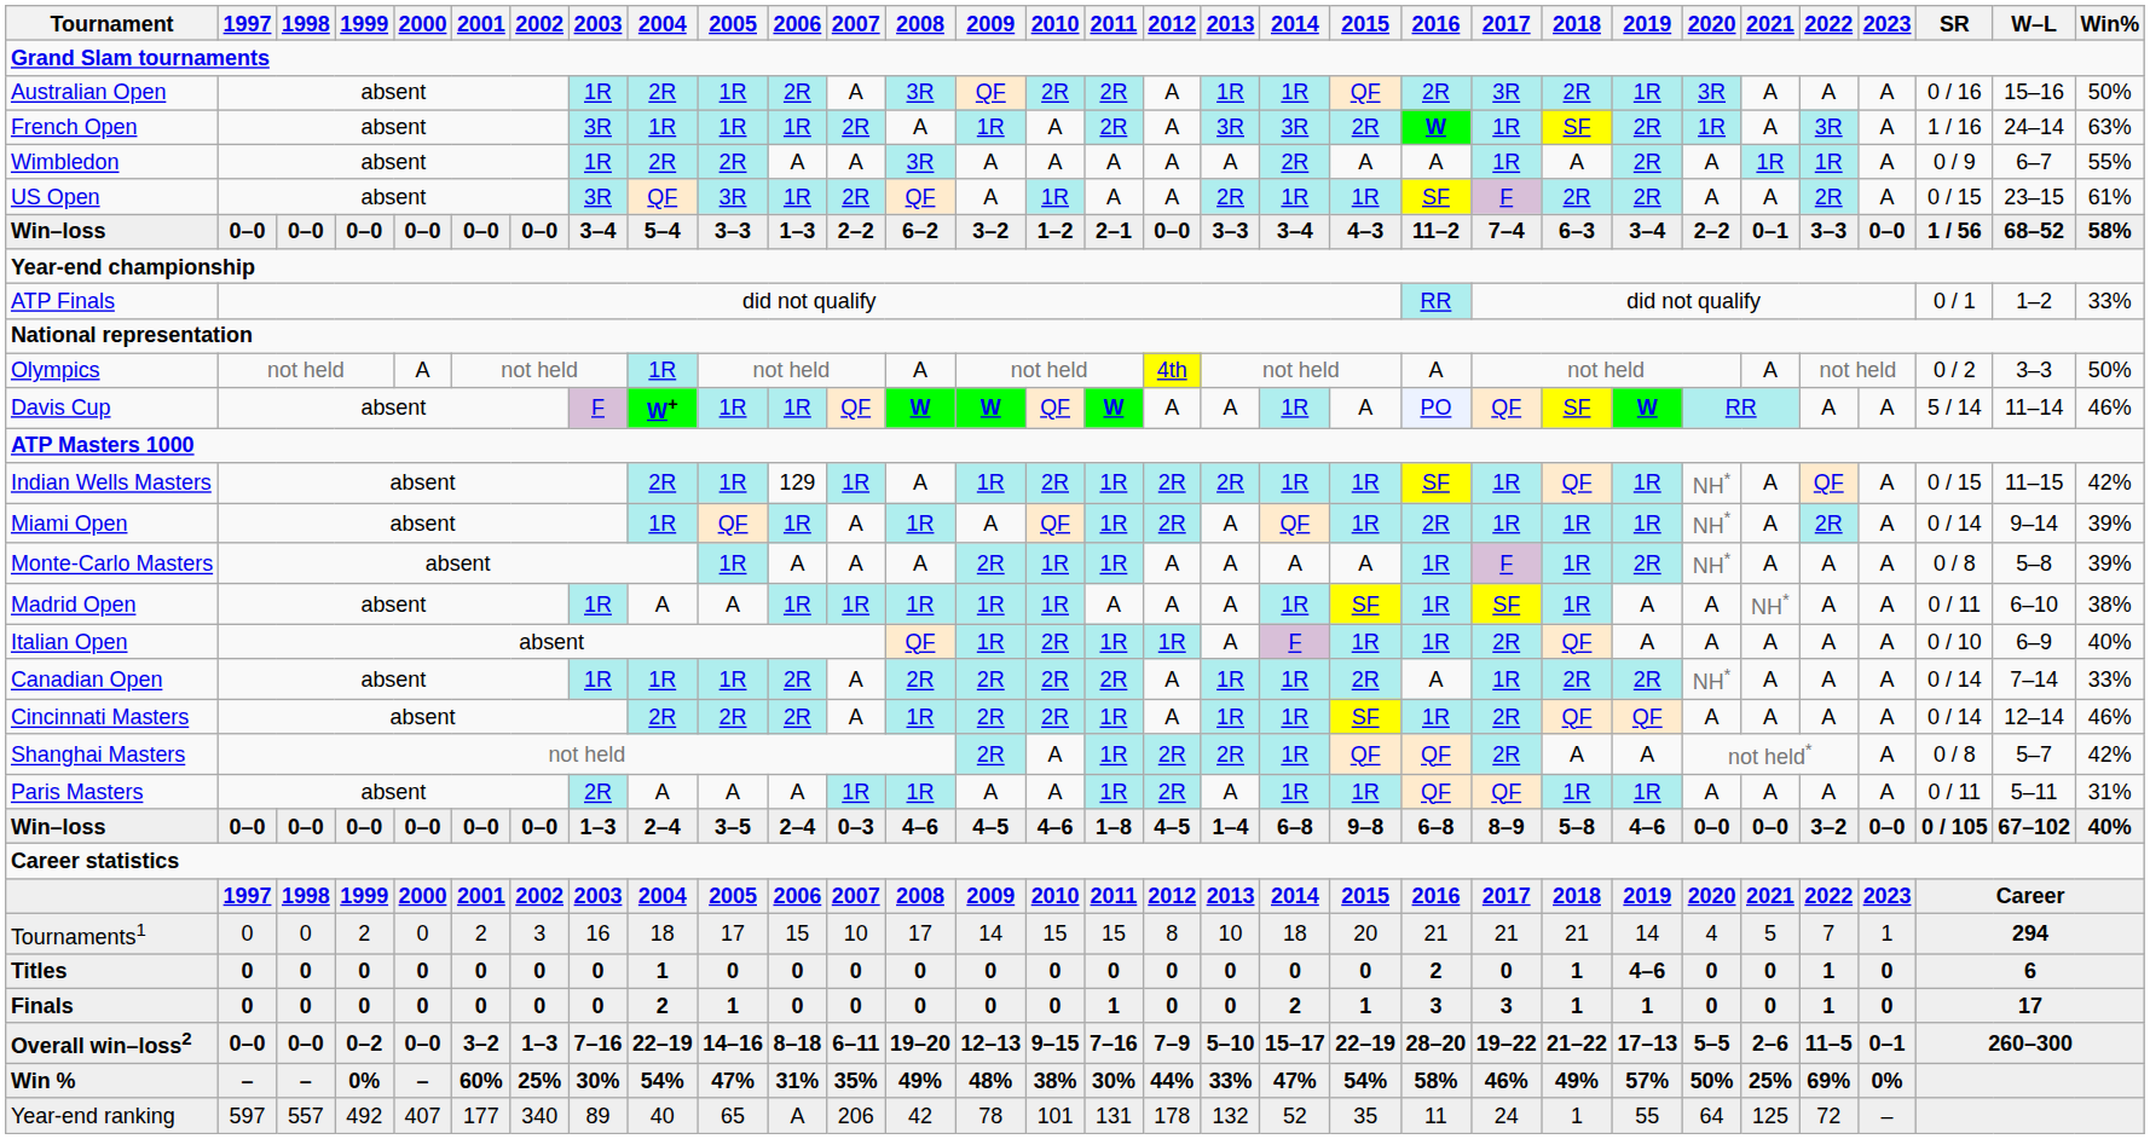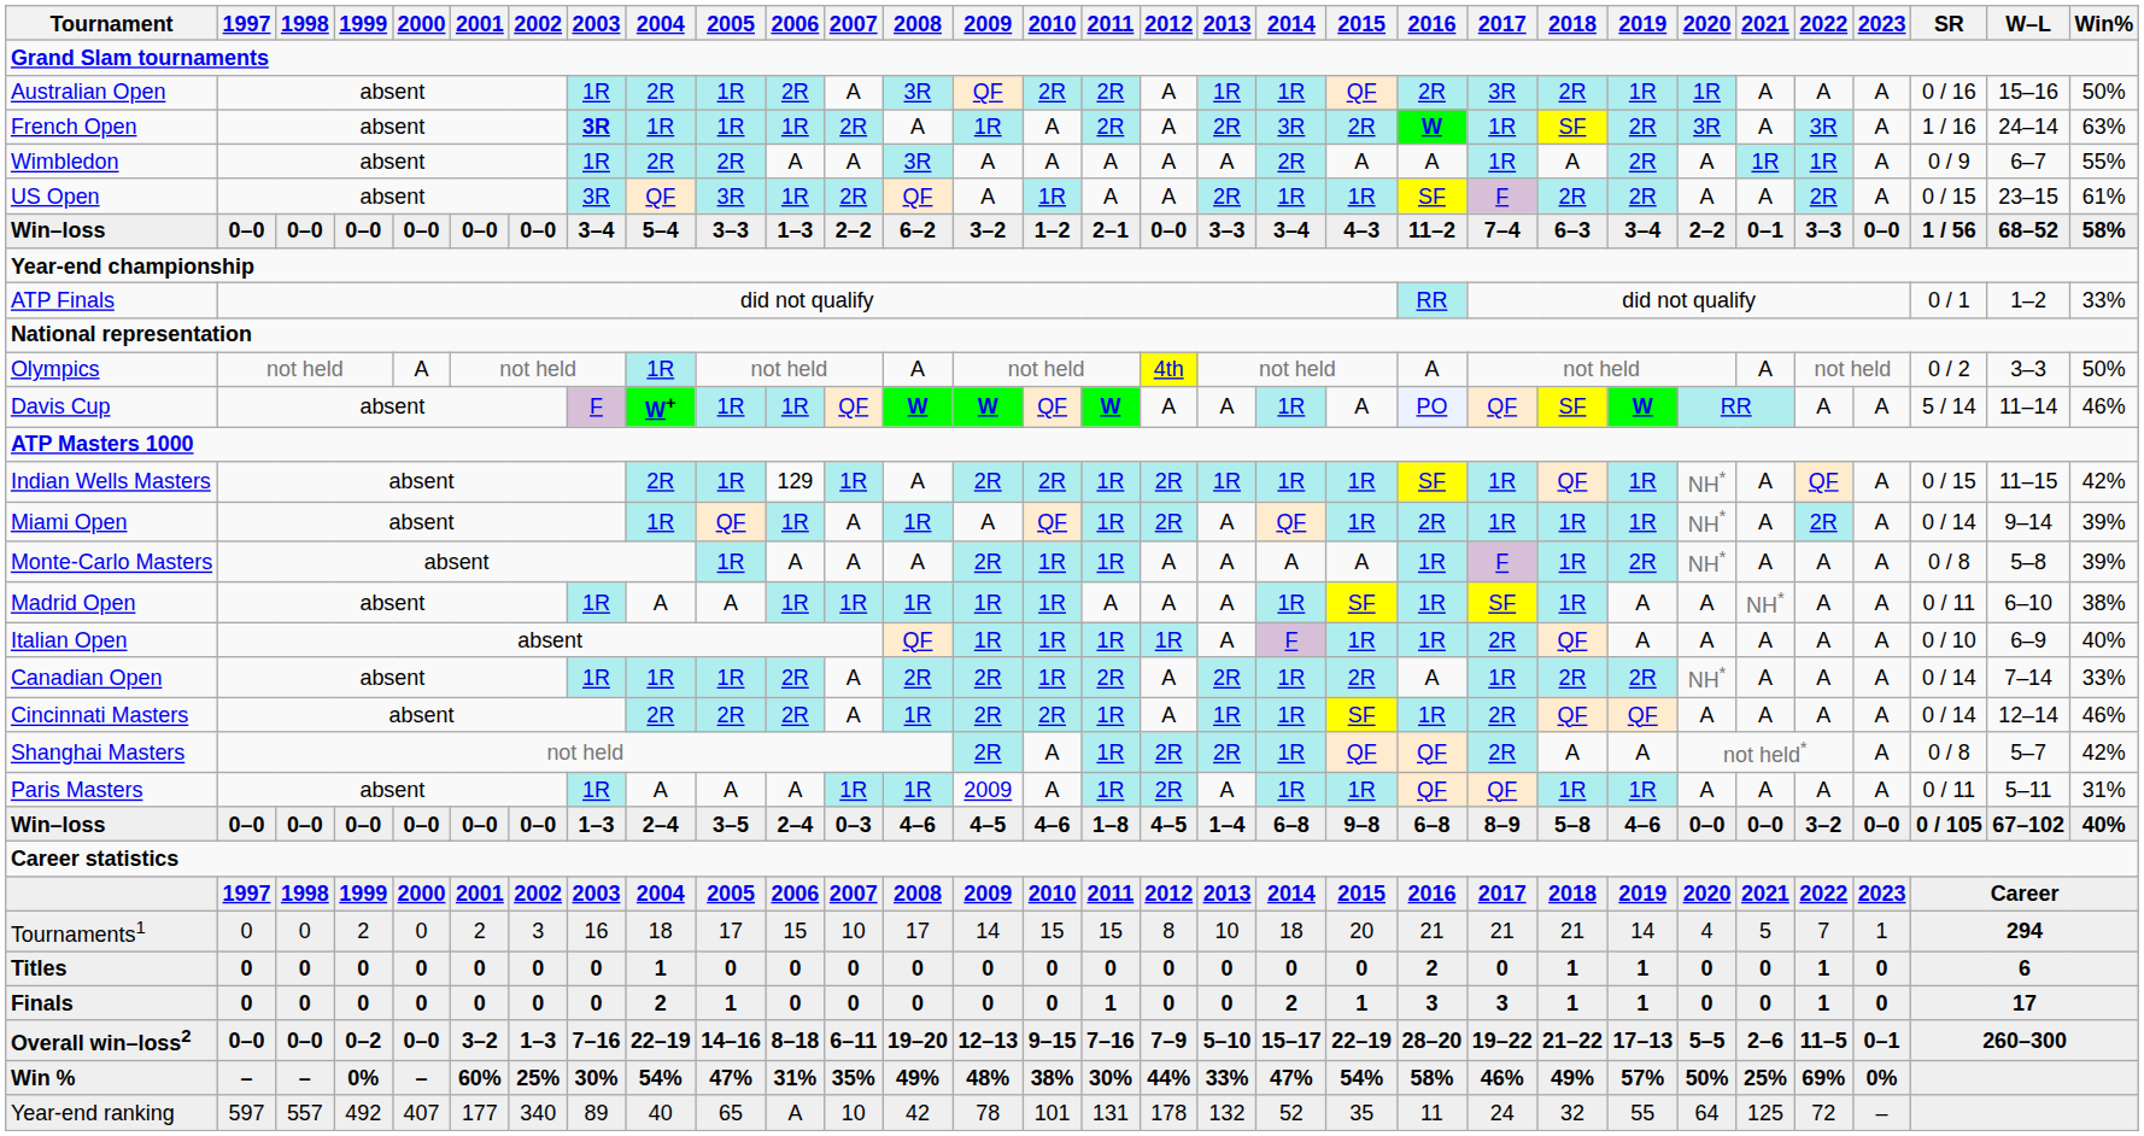Australian Open | 2020: 3R -> 1R
French Open | 2003: normal -> bold
French Open | 2013: 3R -> 2R
French Open | 2020: 1R -> 3R
Indian Wells Masters | 2009: 1R -> 2R
Indian Wells Masters | 2013: 2R -> 1R
Italian Open | 2010: 2R -> 1R
Canadian Open | 2010: 2R -> 1R
Canadian Open | 2013: 1R -> 2R
Paris Masters | 2003: 2R -> 1R
Paris Masters | 2009: A -> 2009
Titles | 2019: 4–6 -> 1
Year-end ranking | 2007: 206 -> 10
Year-end ranking | 2018: 1 -> 32
